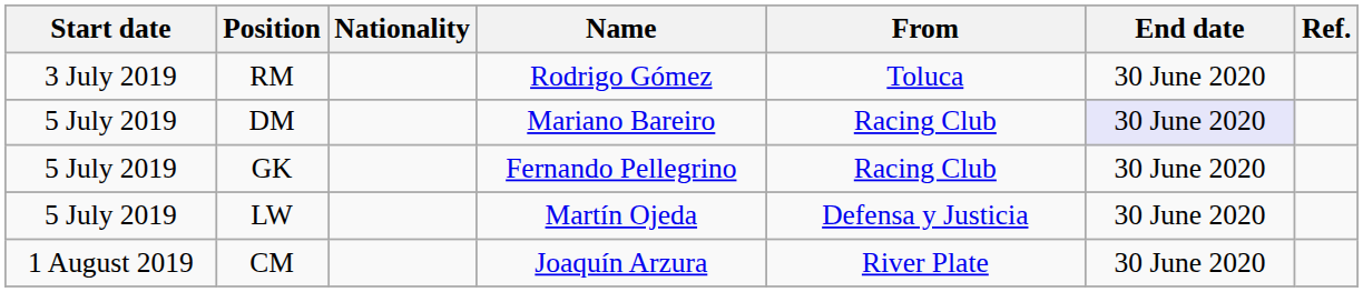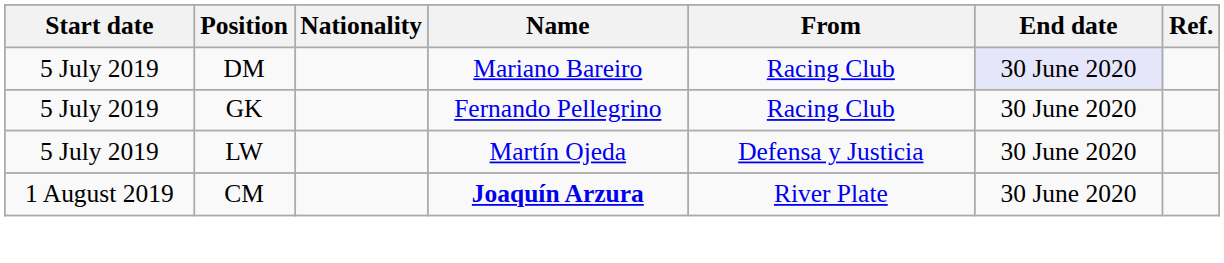- row: 3 July 2019 | RM | Rodrigo Gómez | Toluca | 30 June 2020
CM | Name: normal -> bold
